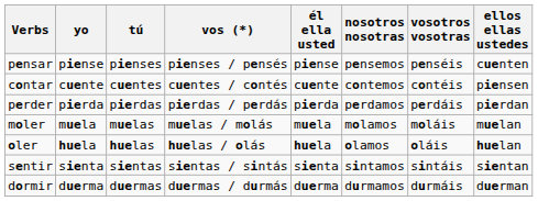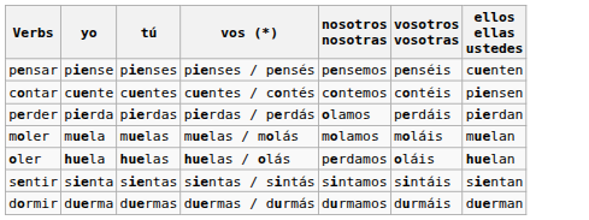- column: él ella usted | piense | cuente | pierda | muela | huela | sienta | duerma
perder | nosotros nosotras: perdamos -> olamos
oler | nosotros nosotras: olamos -> perdamos
